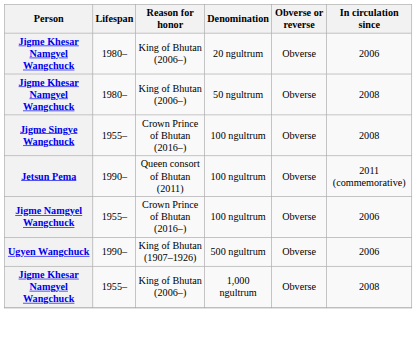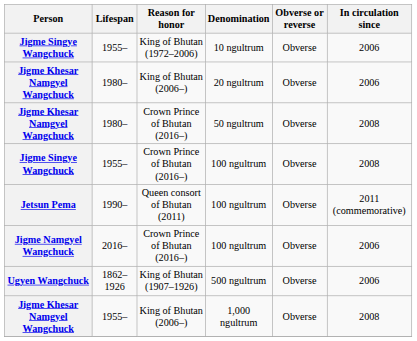+ row: Jigme Singye Wangchuck | 1955– | King of Bhutan (1972–2006) | 10 ngultrum | Obverse | 2006
50 ngultrum | Reason for honor: King of Bhutan (2006–) -> Crown Prince of Bhutan (2016–)
Jigme Namgyel Wangchuck / 100 ngultrum | Lifespan: 1955– -> 2016–
500 ngultrum | Lifespan: 1990– -> 1862–1926
